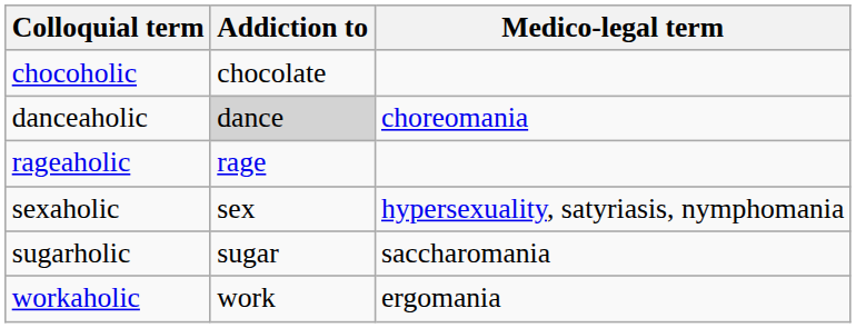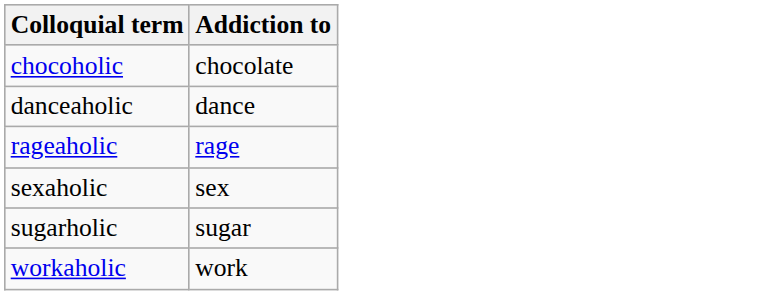- column: Medico-legal term | choreomania | hypersexuality, satyriasis, nymphomania | saccharomania | ergomania
danceaholic | Addiction to: lightgrey background -> no background
